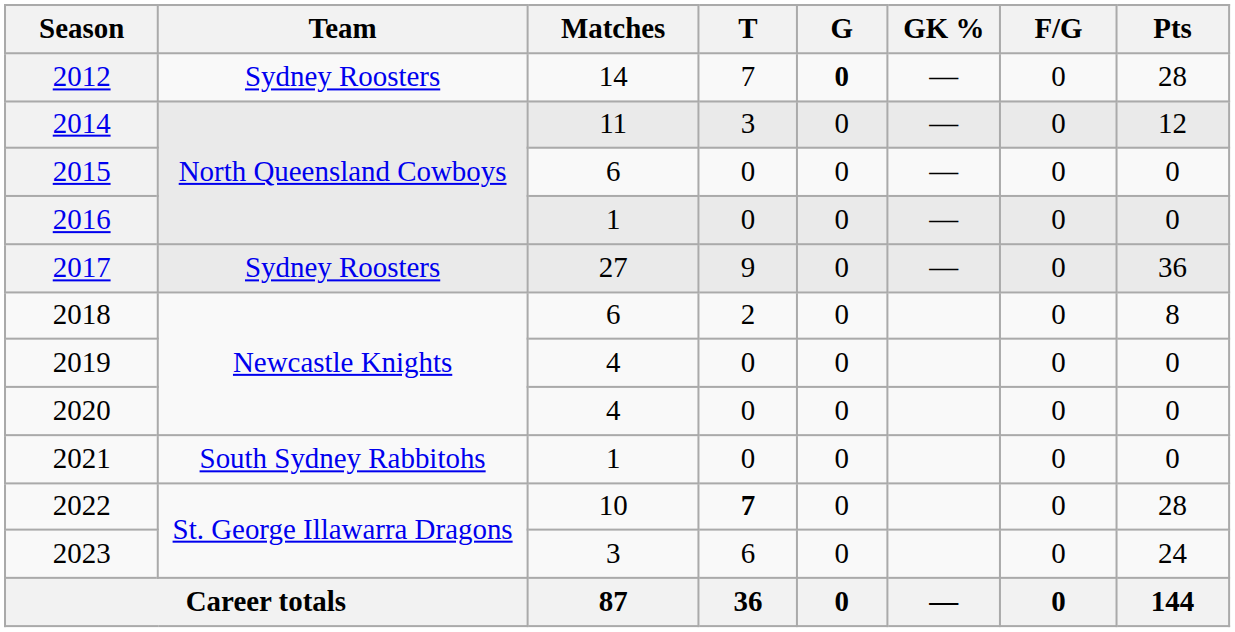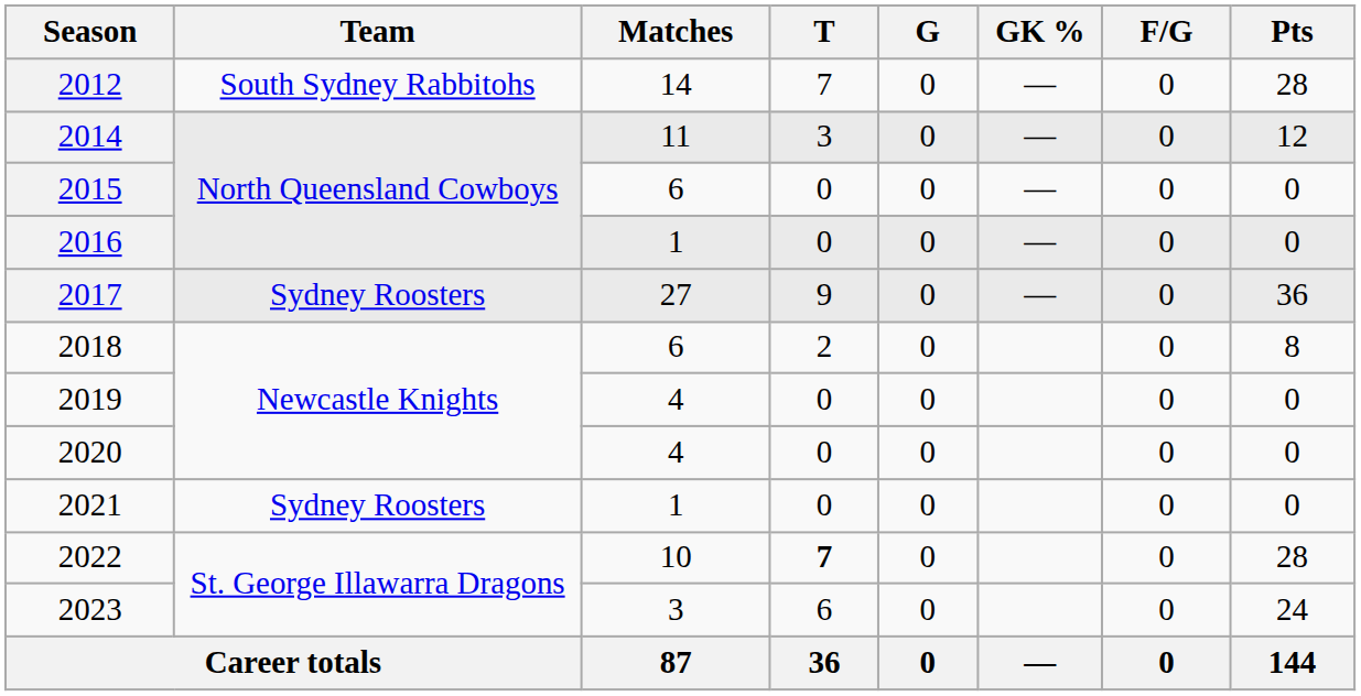2012 | Team: Sydney Roosters -> South Sydney Rabbitohs
2012 | G: bold -> normal
2021 | Team: South Sydney Rabbitohs -> Sydney Roosters
